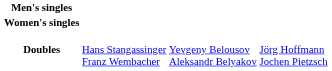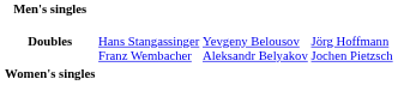rows swapped: Doubles <-> Women's singles
